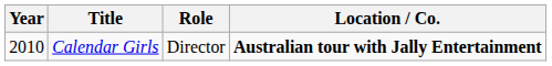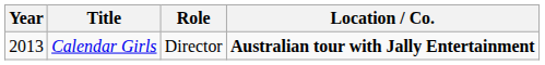Calendar Girls | Year: 2010 -> 2013
